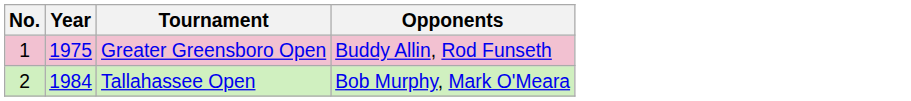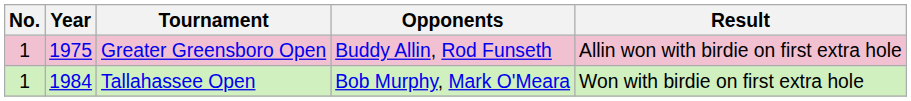+ column: Result | Allin won with birdie on first extra hole | Won with birdie on first extra hole
Tallahassee Open | No.: 2 -> 1
